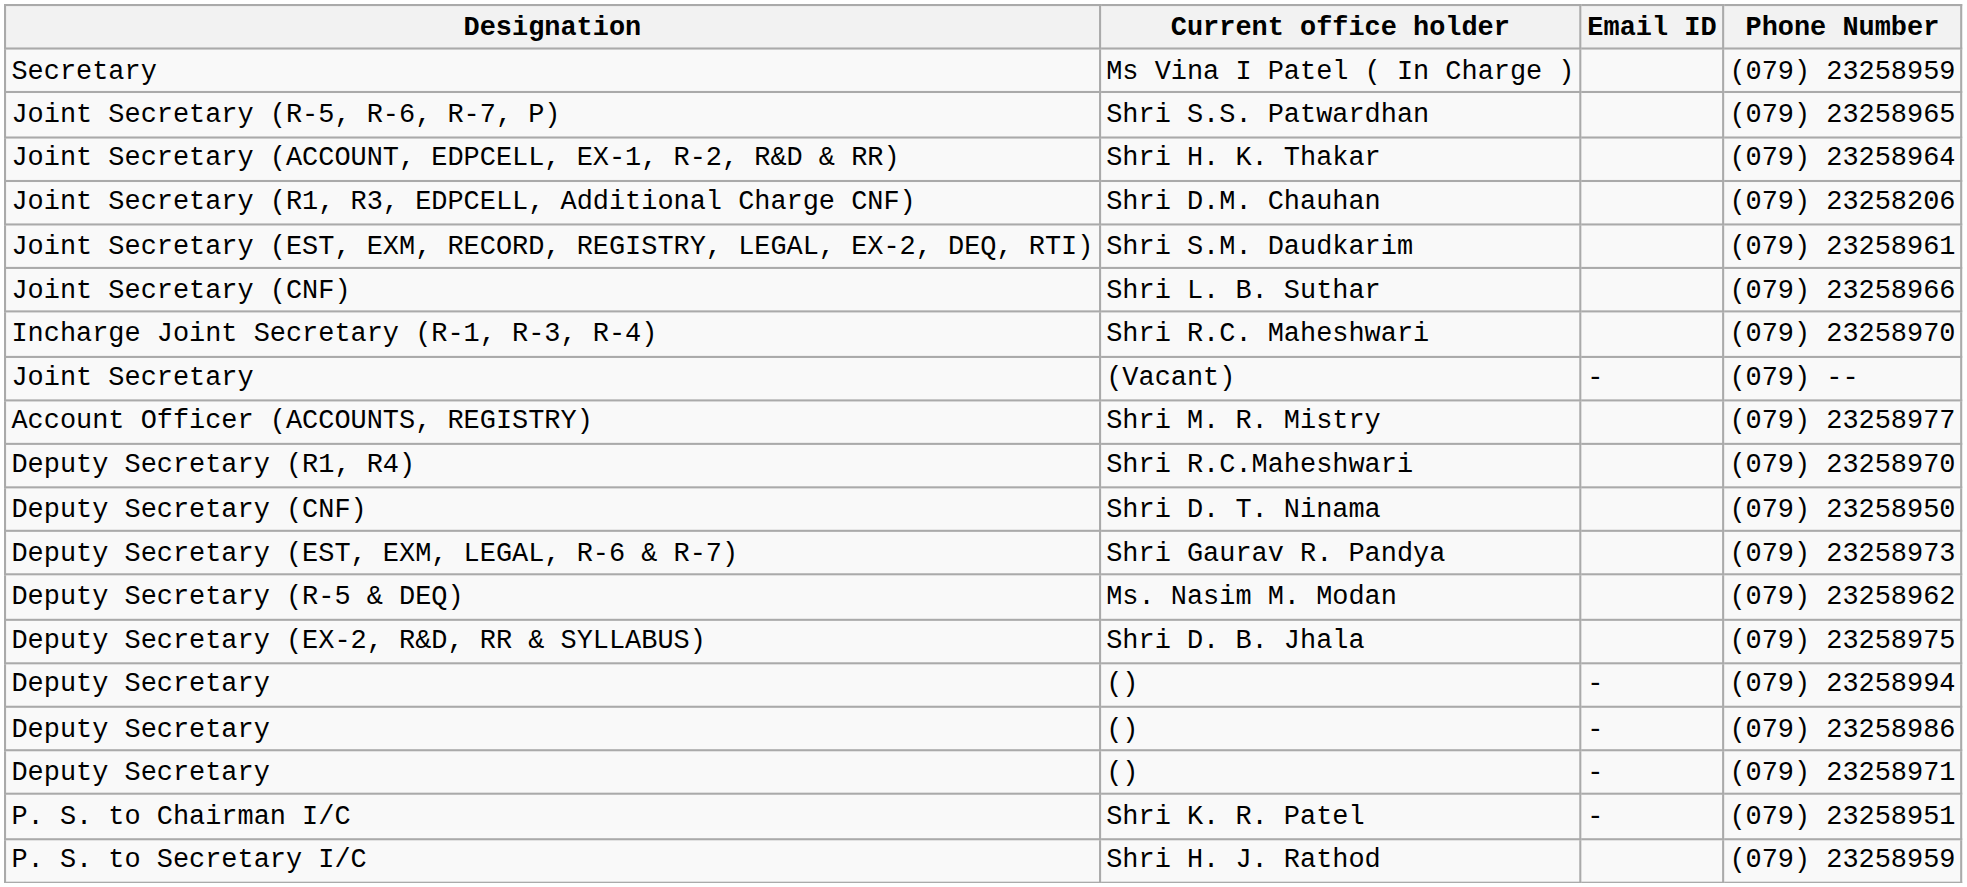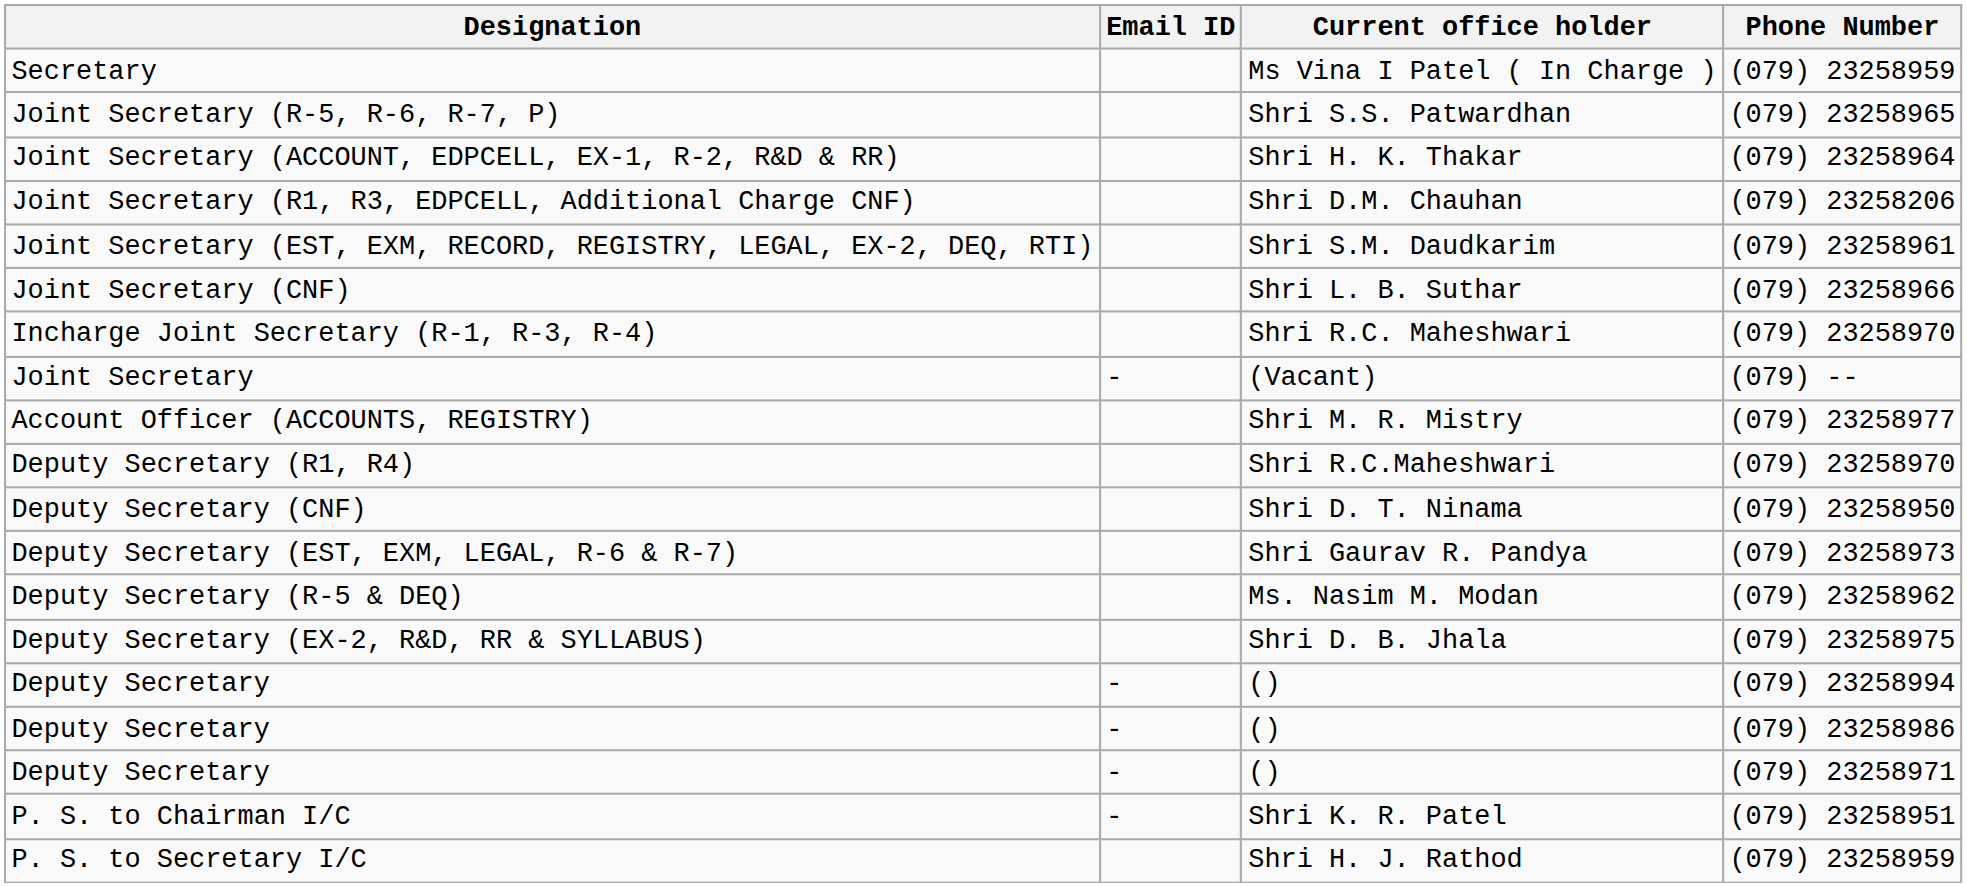columns swapped: Current office holder <-> Email ID
